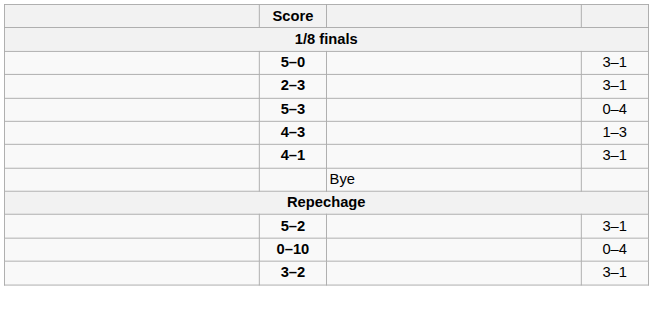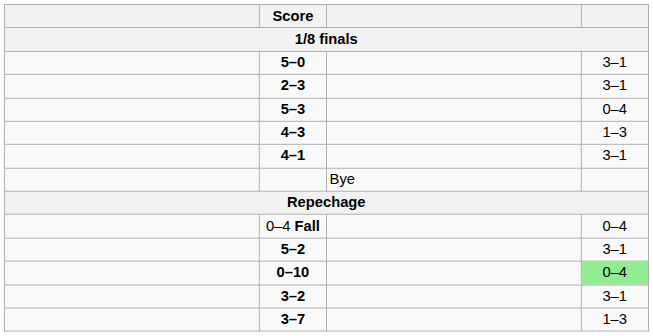+ row: 0–4 Fall | 0–4
0–10 | column 4: no background -> lightgreen background
+ row: 3–7 | 1–3
